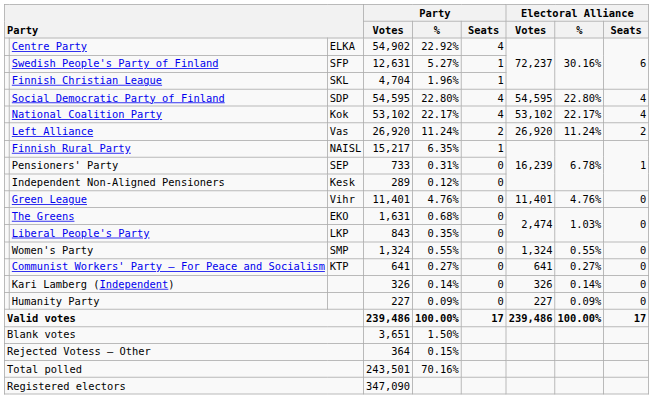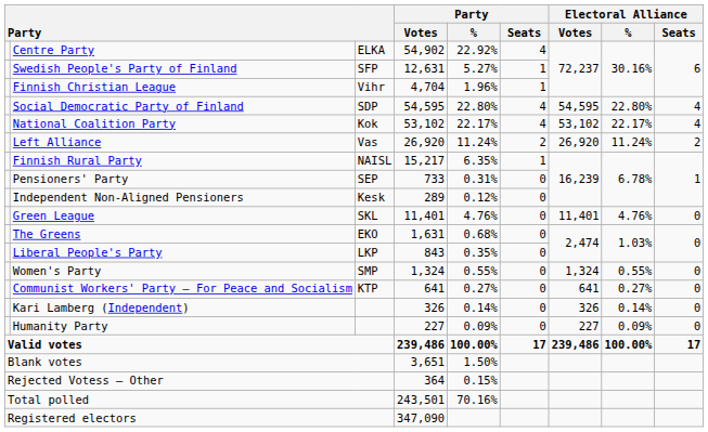Finnish Christian League | column 3: SKL -> Vihr
Green League | column 3: Vihr -> SKL
